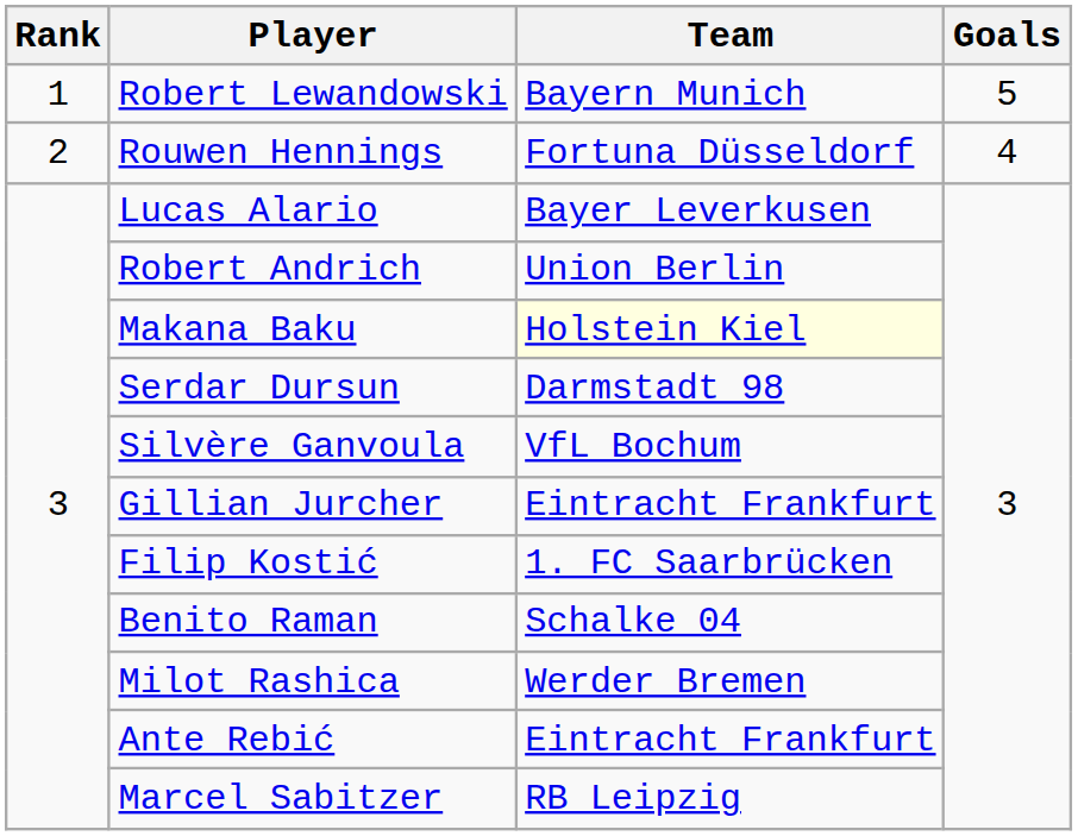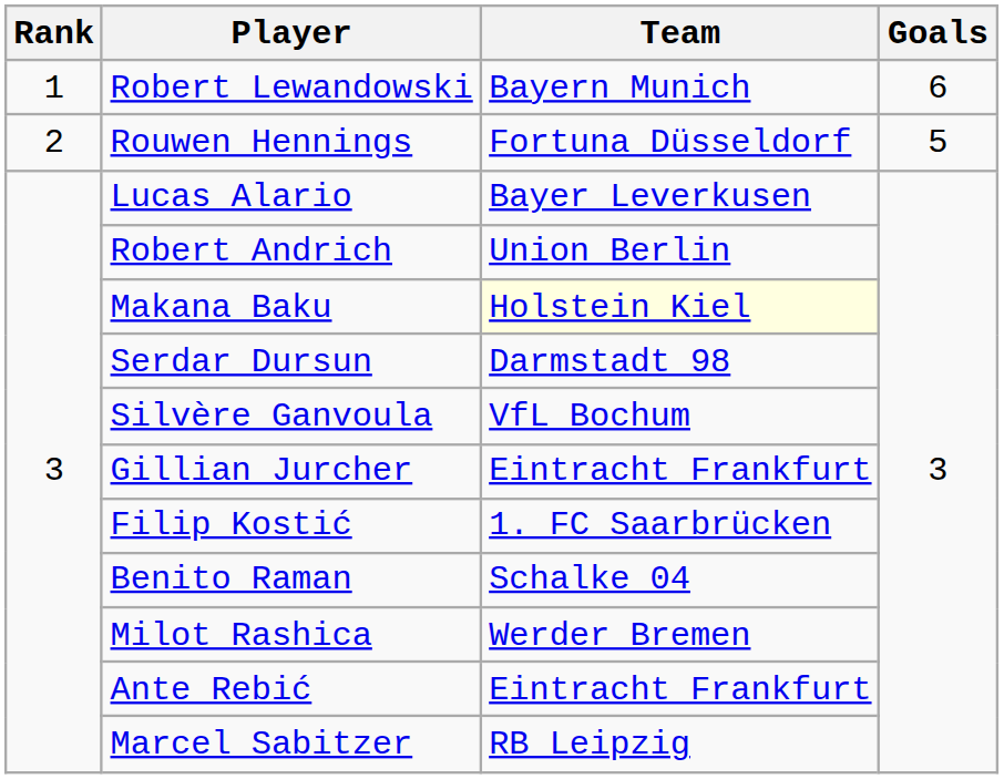Robert Lewandowski | Goals: 5 -> 6
Rouwen Hennings | Goals: 4 -> 5
